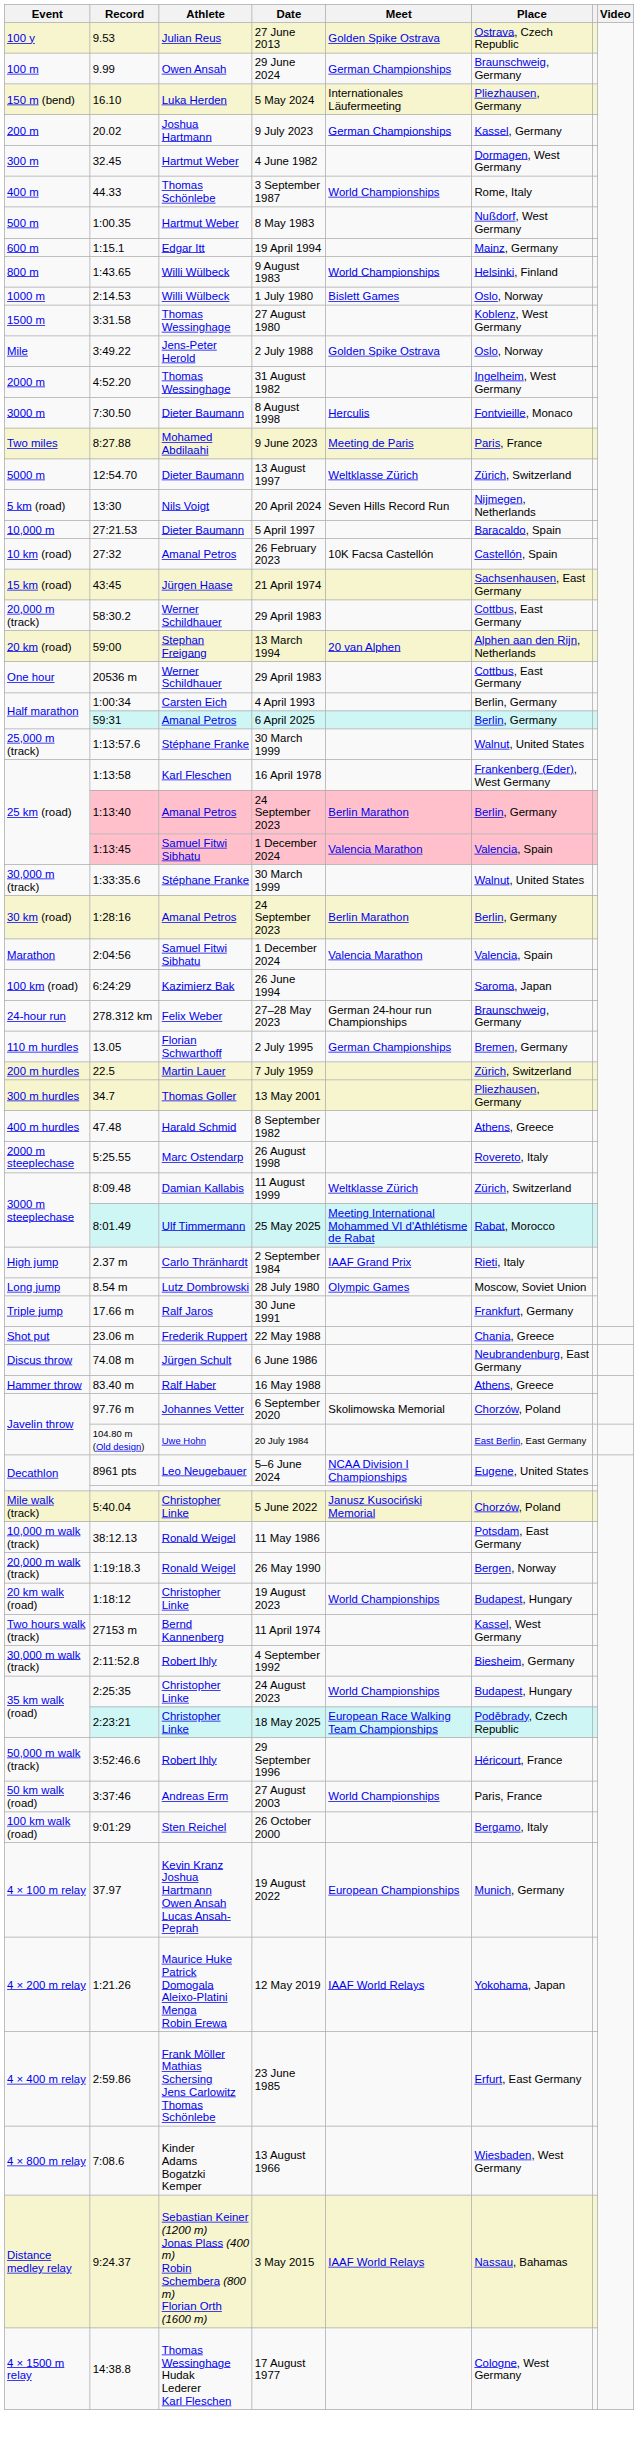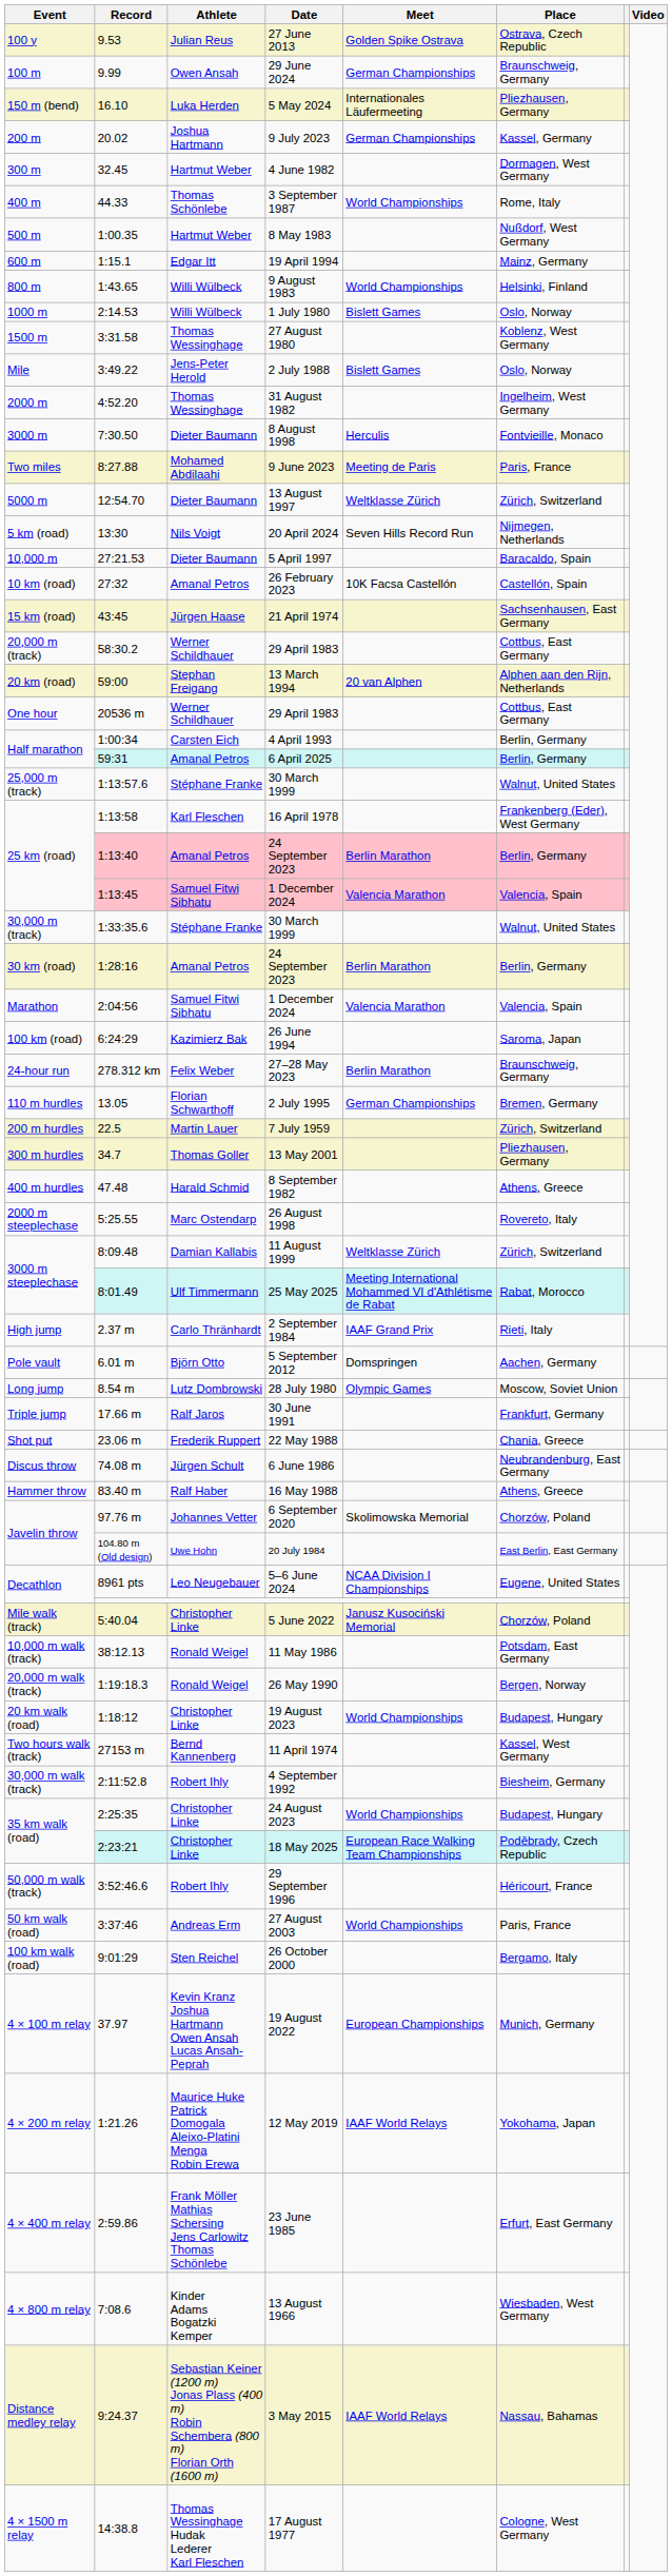2 July 1988 | Meet: Golden Spike Ostrava -> Bislett Games
27–28 May 2023 | Meet: German 24-hour run Championships -> Berlin Marathon
+ row: Pole vault | 6.01 m | Björn Otto | 5 September 2012 | Domspringen | Aachen, Germany
